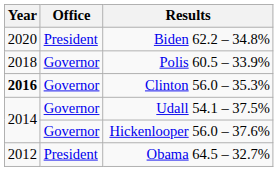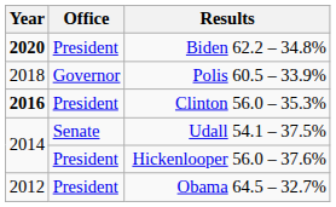Biden 62.2 – 34.8% | Year: normal -> bold
Clinton 56.0 – 35.3% | Office: Governor -> President
Udall 54.1 – 37.5% | Office: Governor -> Senate
Hickenlooper 56.0 – 37.6% | Office: Governor -> President
